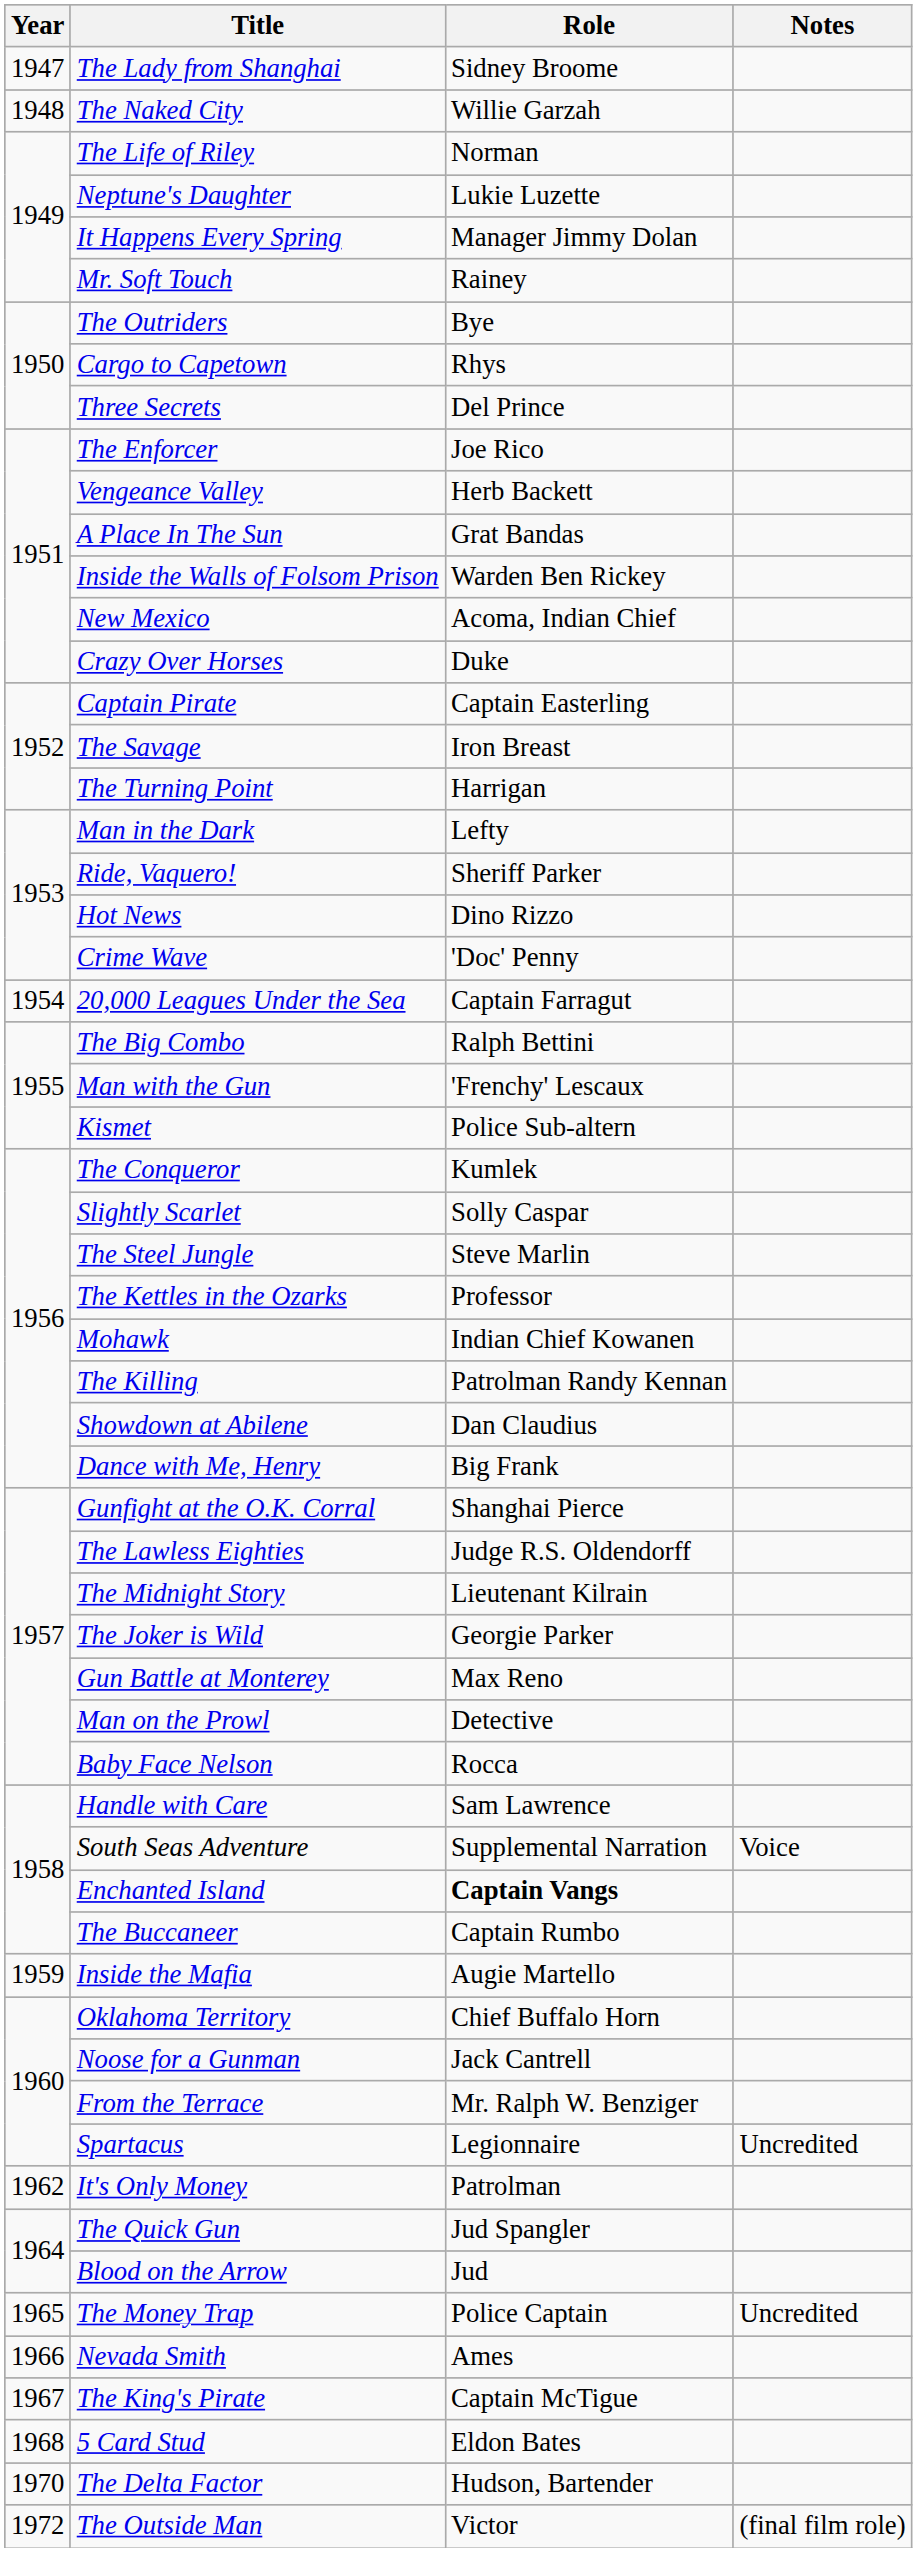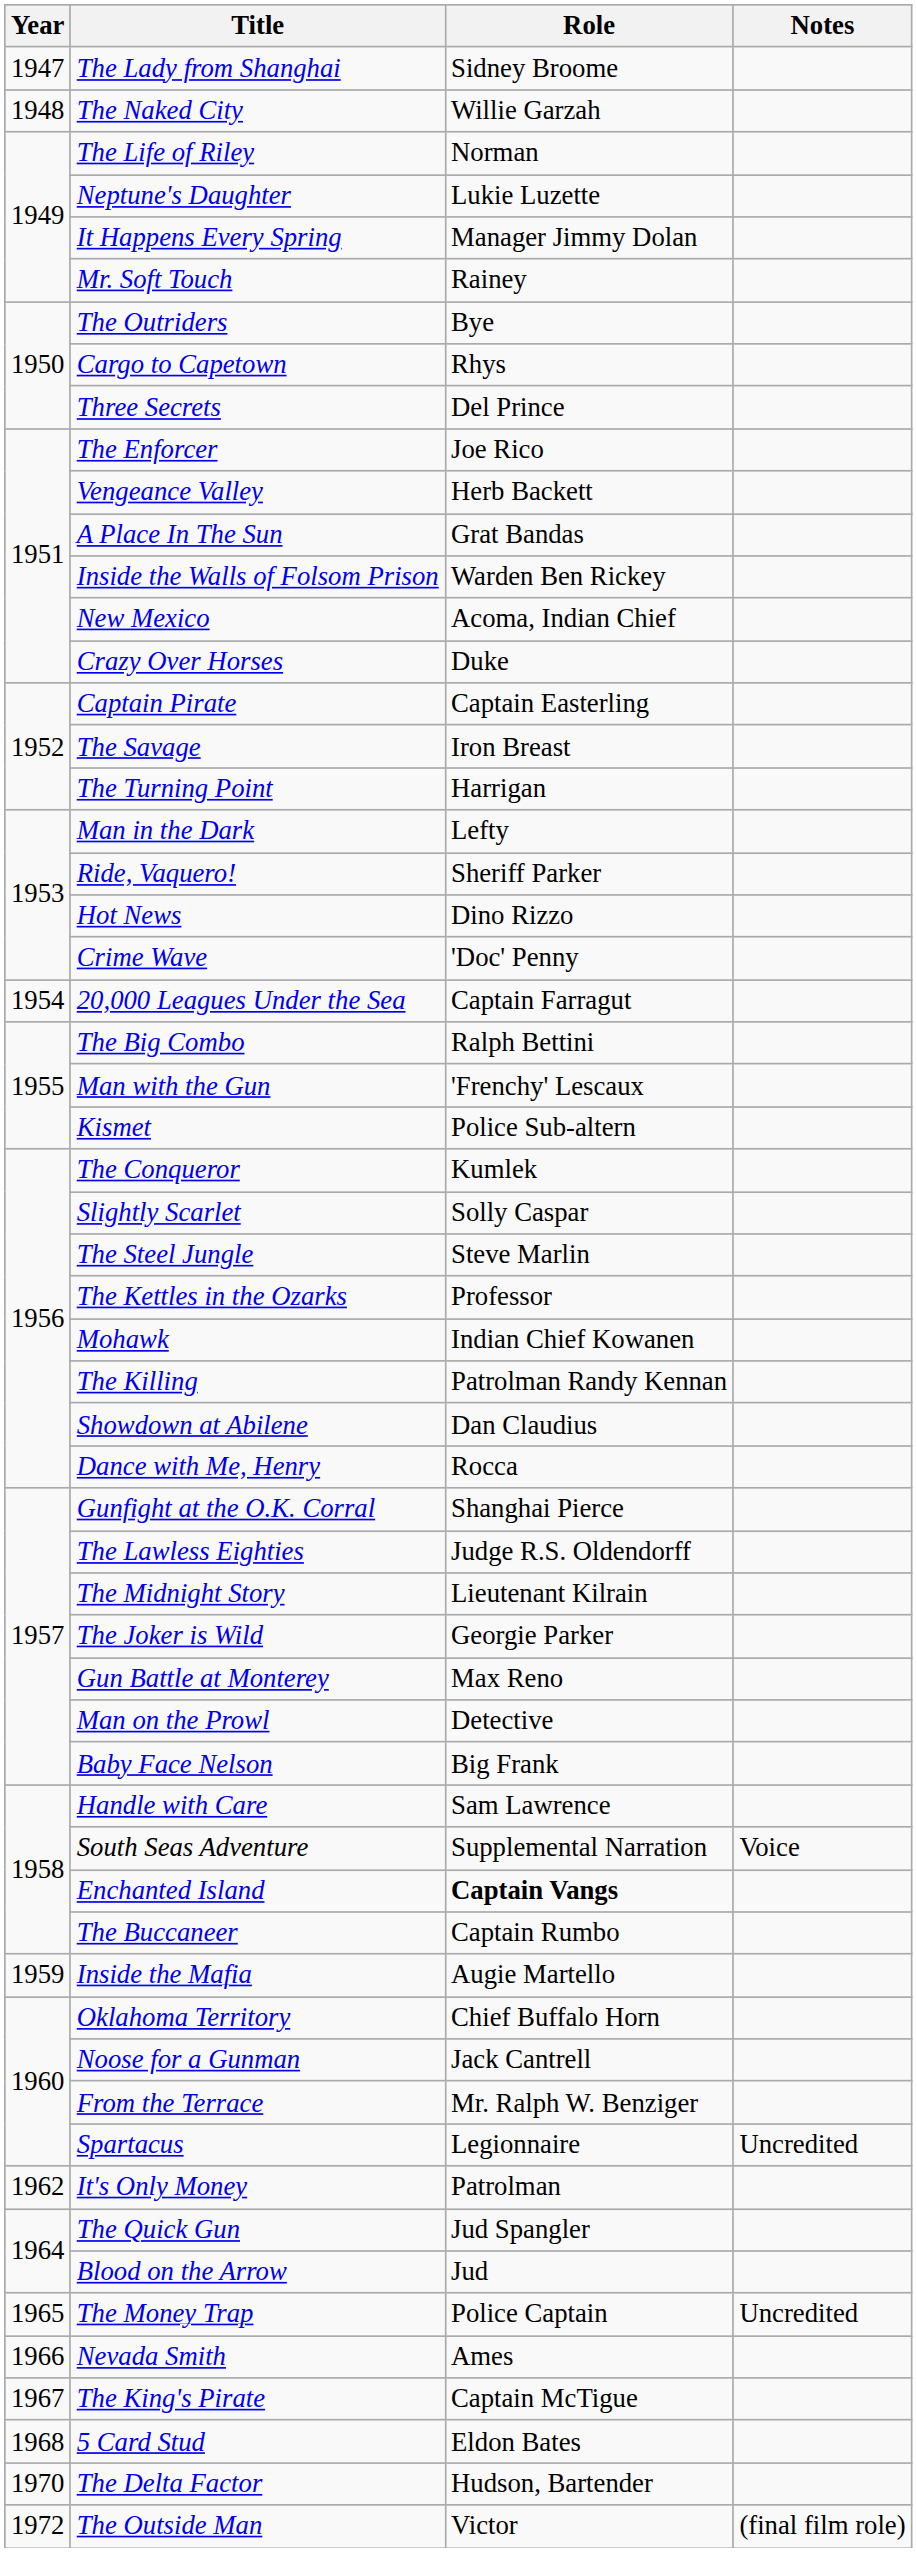Dance with Me, Henry | Role: Big Frank -> Rocca
Baby Face Nelson | Role: Rocca -> Big Frank
